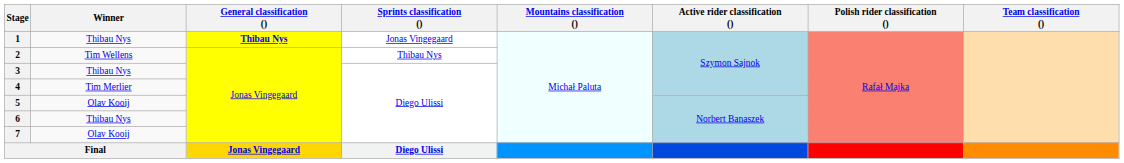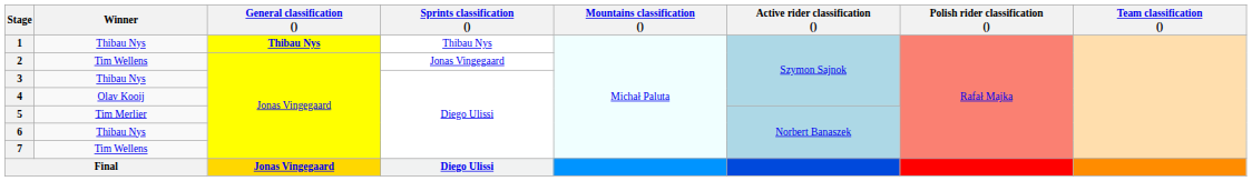1 | Sprints classification (): Jonas Vingegaard -> Thibau Nys
2 | Sprints classification (): Thibau Nys -> Jonas Vingegaard
4 | Winner: Tim Merlier -> Olav Kooij
5 | Winner: Olav Kooij -> Tim Merlier
7 | Winner: Olav Kooij -> Tim Wellens
